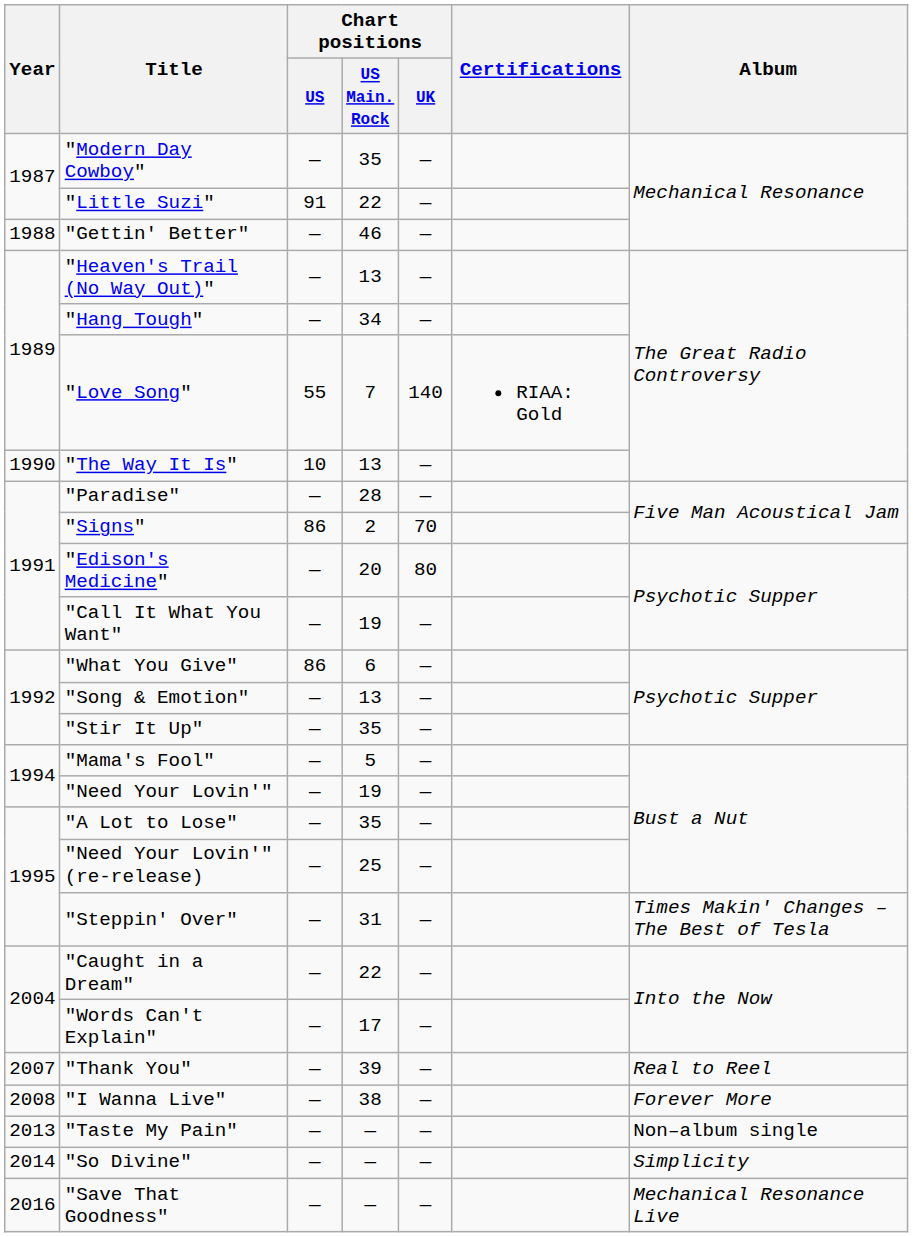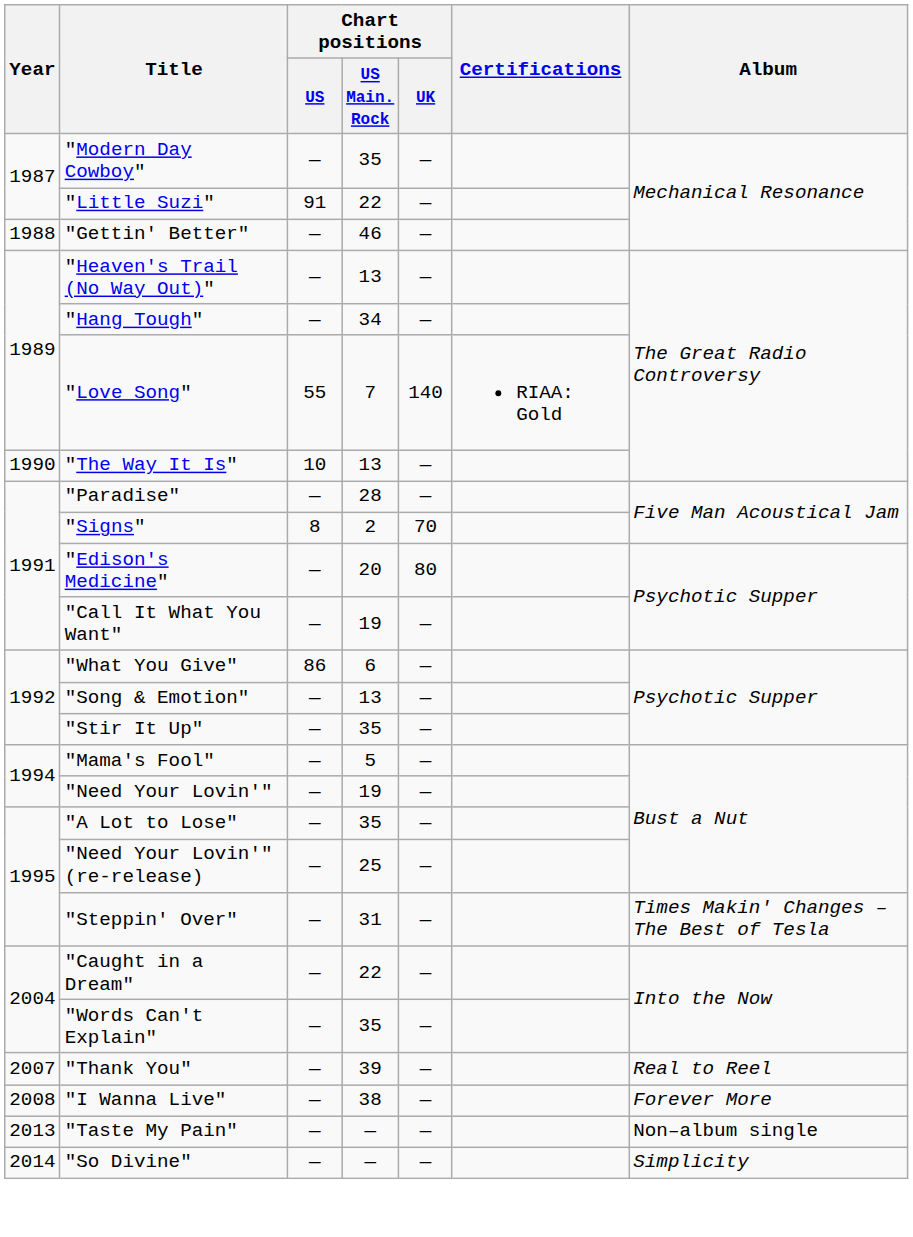"Signs" | Chart positions / US: 86 -> 8
"Words Can't Explain" | Chart positions / US Main. Rock: 17 -> 35
- row: 2016 | "Save That Goodness" | — | — | — | Mechanical Resonance Live
